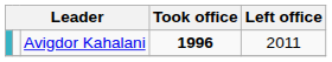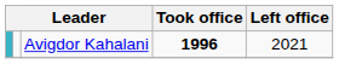Avigdor Kahalani | Left office: 2011 -> 2021
